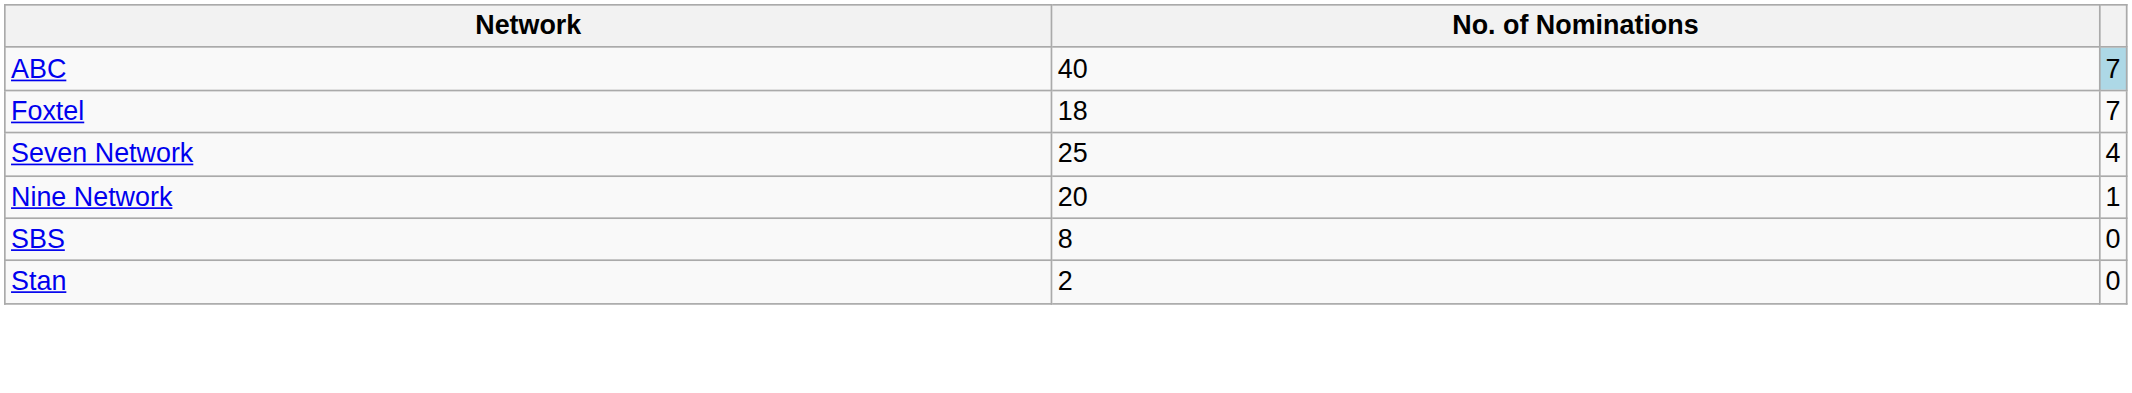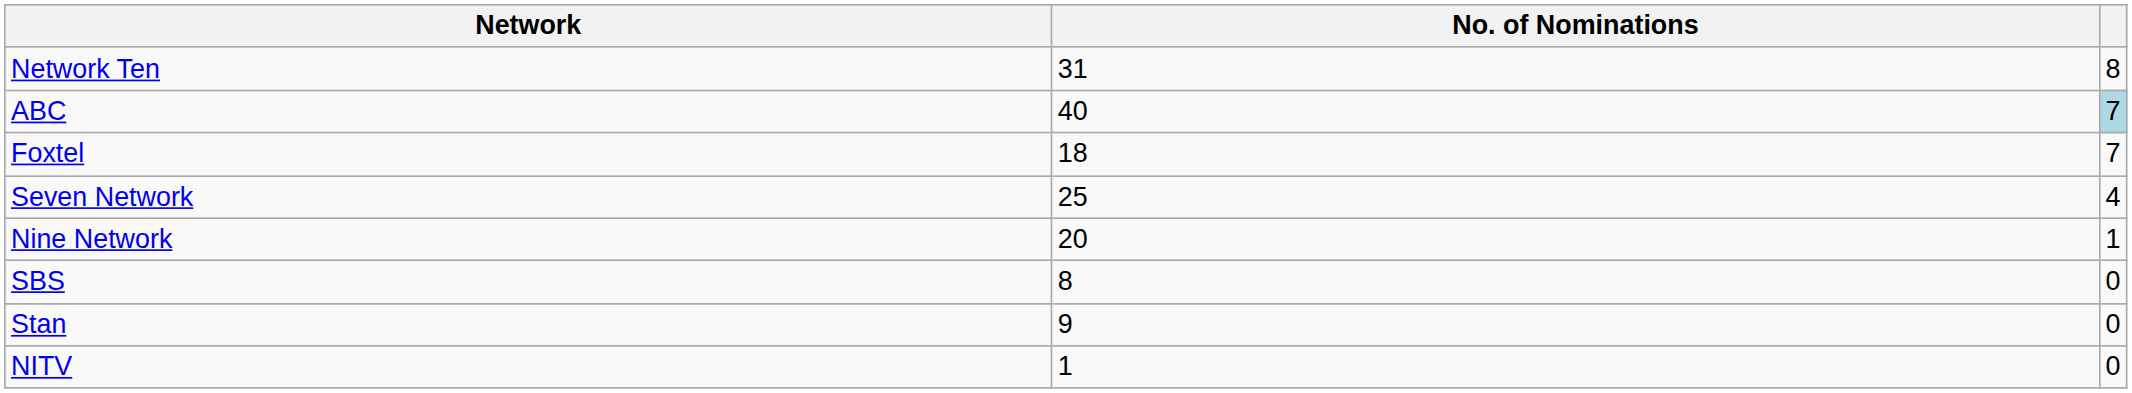+ row: Network Ten | 31 | 8
Stan | No. of Nominations: 2 -> 9
+ row: NITV | 1 | 0
